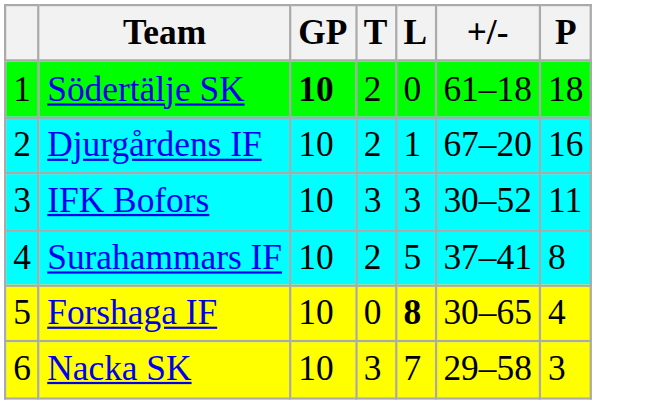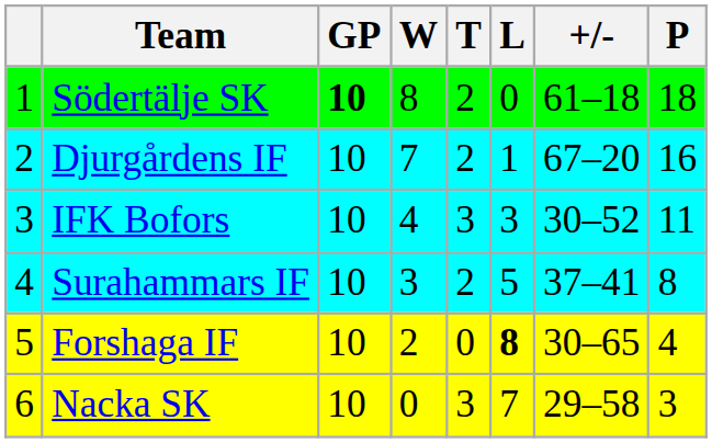+ column: W | 8 | 7 | 4 | 3 | 2 | 0
